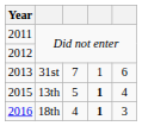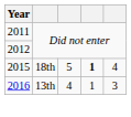- row: 2013 | 31st | 7 | 1 | 6
2015 | column 2: 13th -> 18th
2016 | column 2: 18th -> 13th
2016 | column 4: bold -> normal
